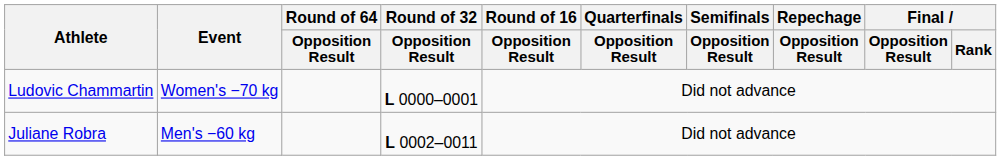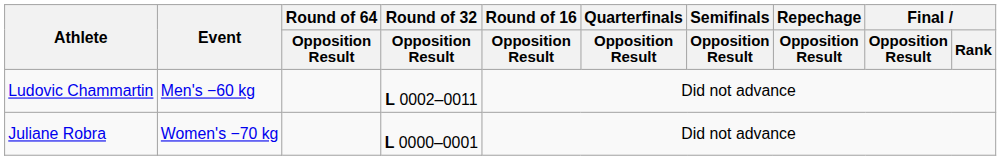Ludovic Chammartin | Event: Women's −70 kg -> Men's −60 kg
Ludovic Chammartin | Round of 32 / Opposition Result: L 0000–0001 -> L 0002–0011
Juliane Robra | Event: Men's −60 kg -> Women's −70 kg
Juliane Robra | Round of 32 / Opposition Result: L 0002–0011 -> L 0000–0001
